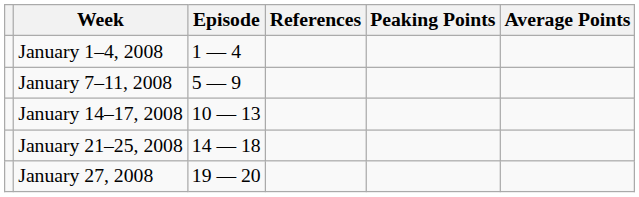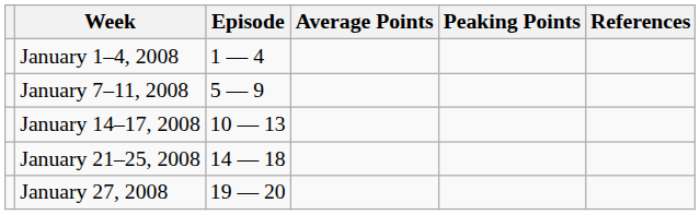columns swapped: Average Points <-> References
